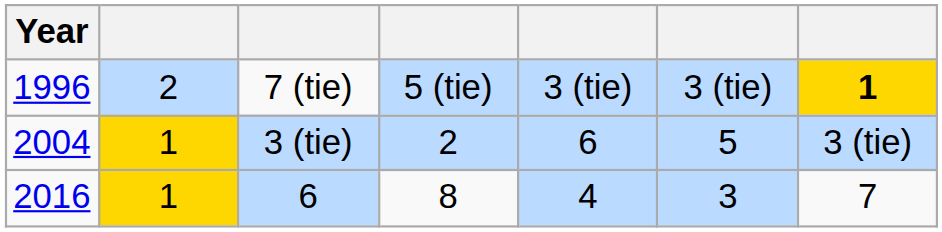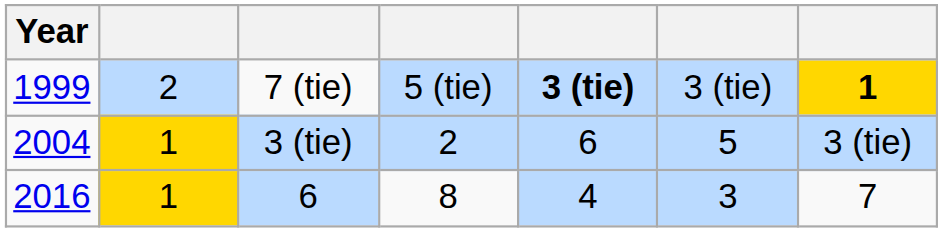7 (tie) | Year: 1996 -> 1999
7 (tie) | column 5: normal -> bold
